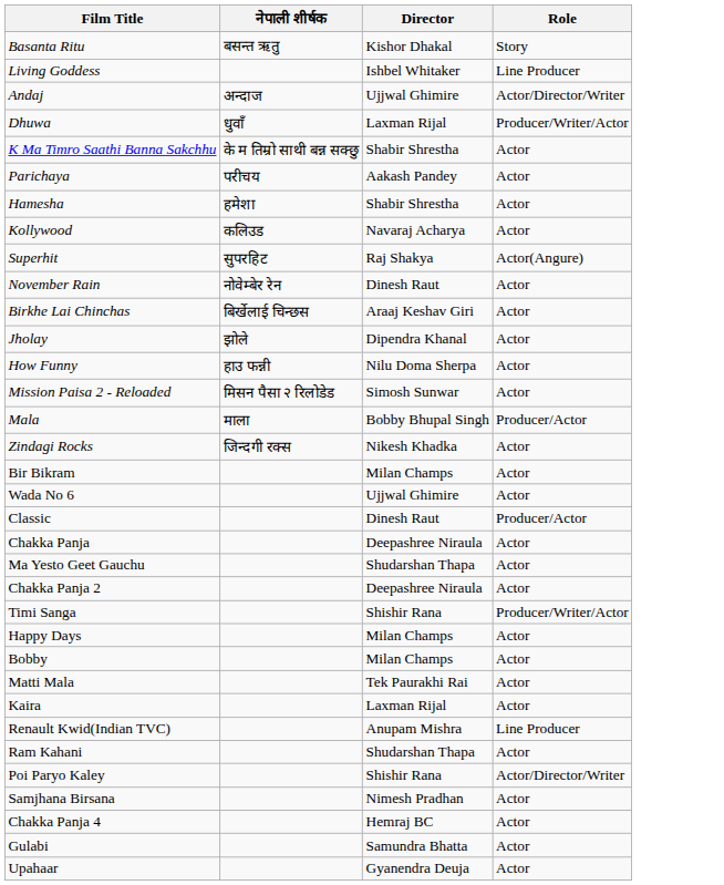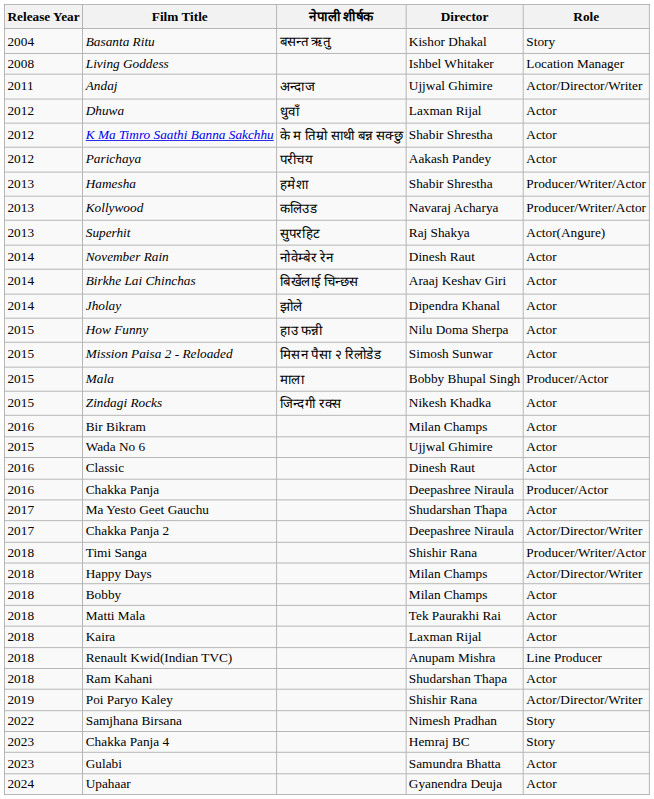+ column: Release Year | 2004 | 2008 | 2011 | 2012 | 2012 | 2012 | 2013 | 2013 | 2013 | 2014 | 2014 | 2014 | 2015 | 2015 | 2015 | 2015 | 2016 | 2015 | 2016 | 2016 | 2017 | 2017 | 2018 | 2018 | 2018 | 2018 | 2018 | 2018 | 2018 | 2019 | 2022 | 2023 | 2023 | 2024
Living Goddess | Role: Line Producer -> Location Manager
Dhuwa | Role: Producer/Writer/Actor -> Actor
Hamesha | Role: Actor -> Producer/Writer/Actor
Kollywood | Role: Actor -> Producer/Writer/Actor
Classic | Role: Producer/Actor -> Actor
Chakka Panja | Role: Actor -> Producer/Actor
Chakka Panja 2 | Role: Actor -> Actor/Director/Writer
Happy Days | Role: Actor -> Actor/Director/Writer
Samjhana Birsana | Role: Actor -> Story
Chakka Panja 4 | Role: Actor -> Story
